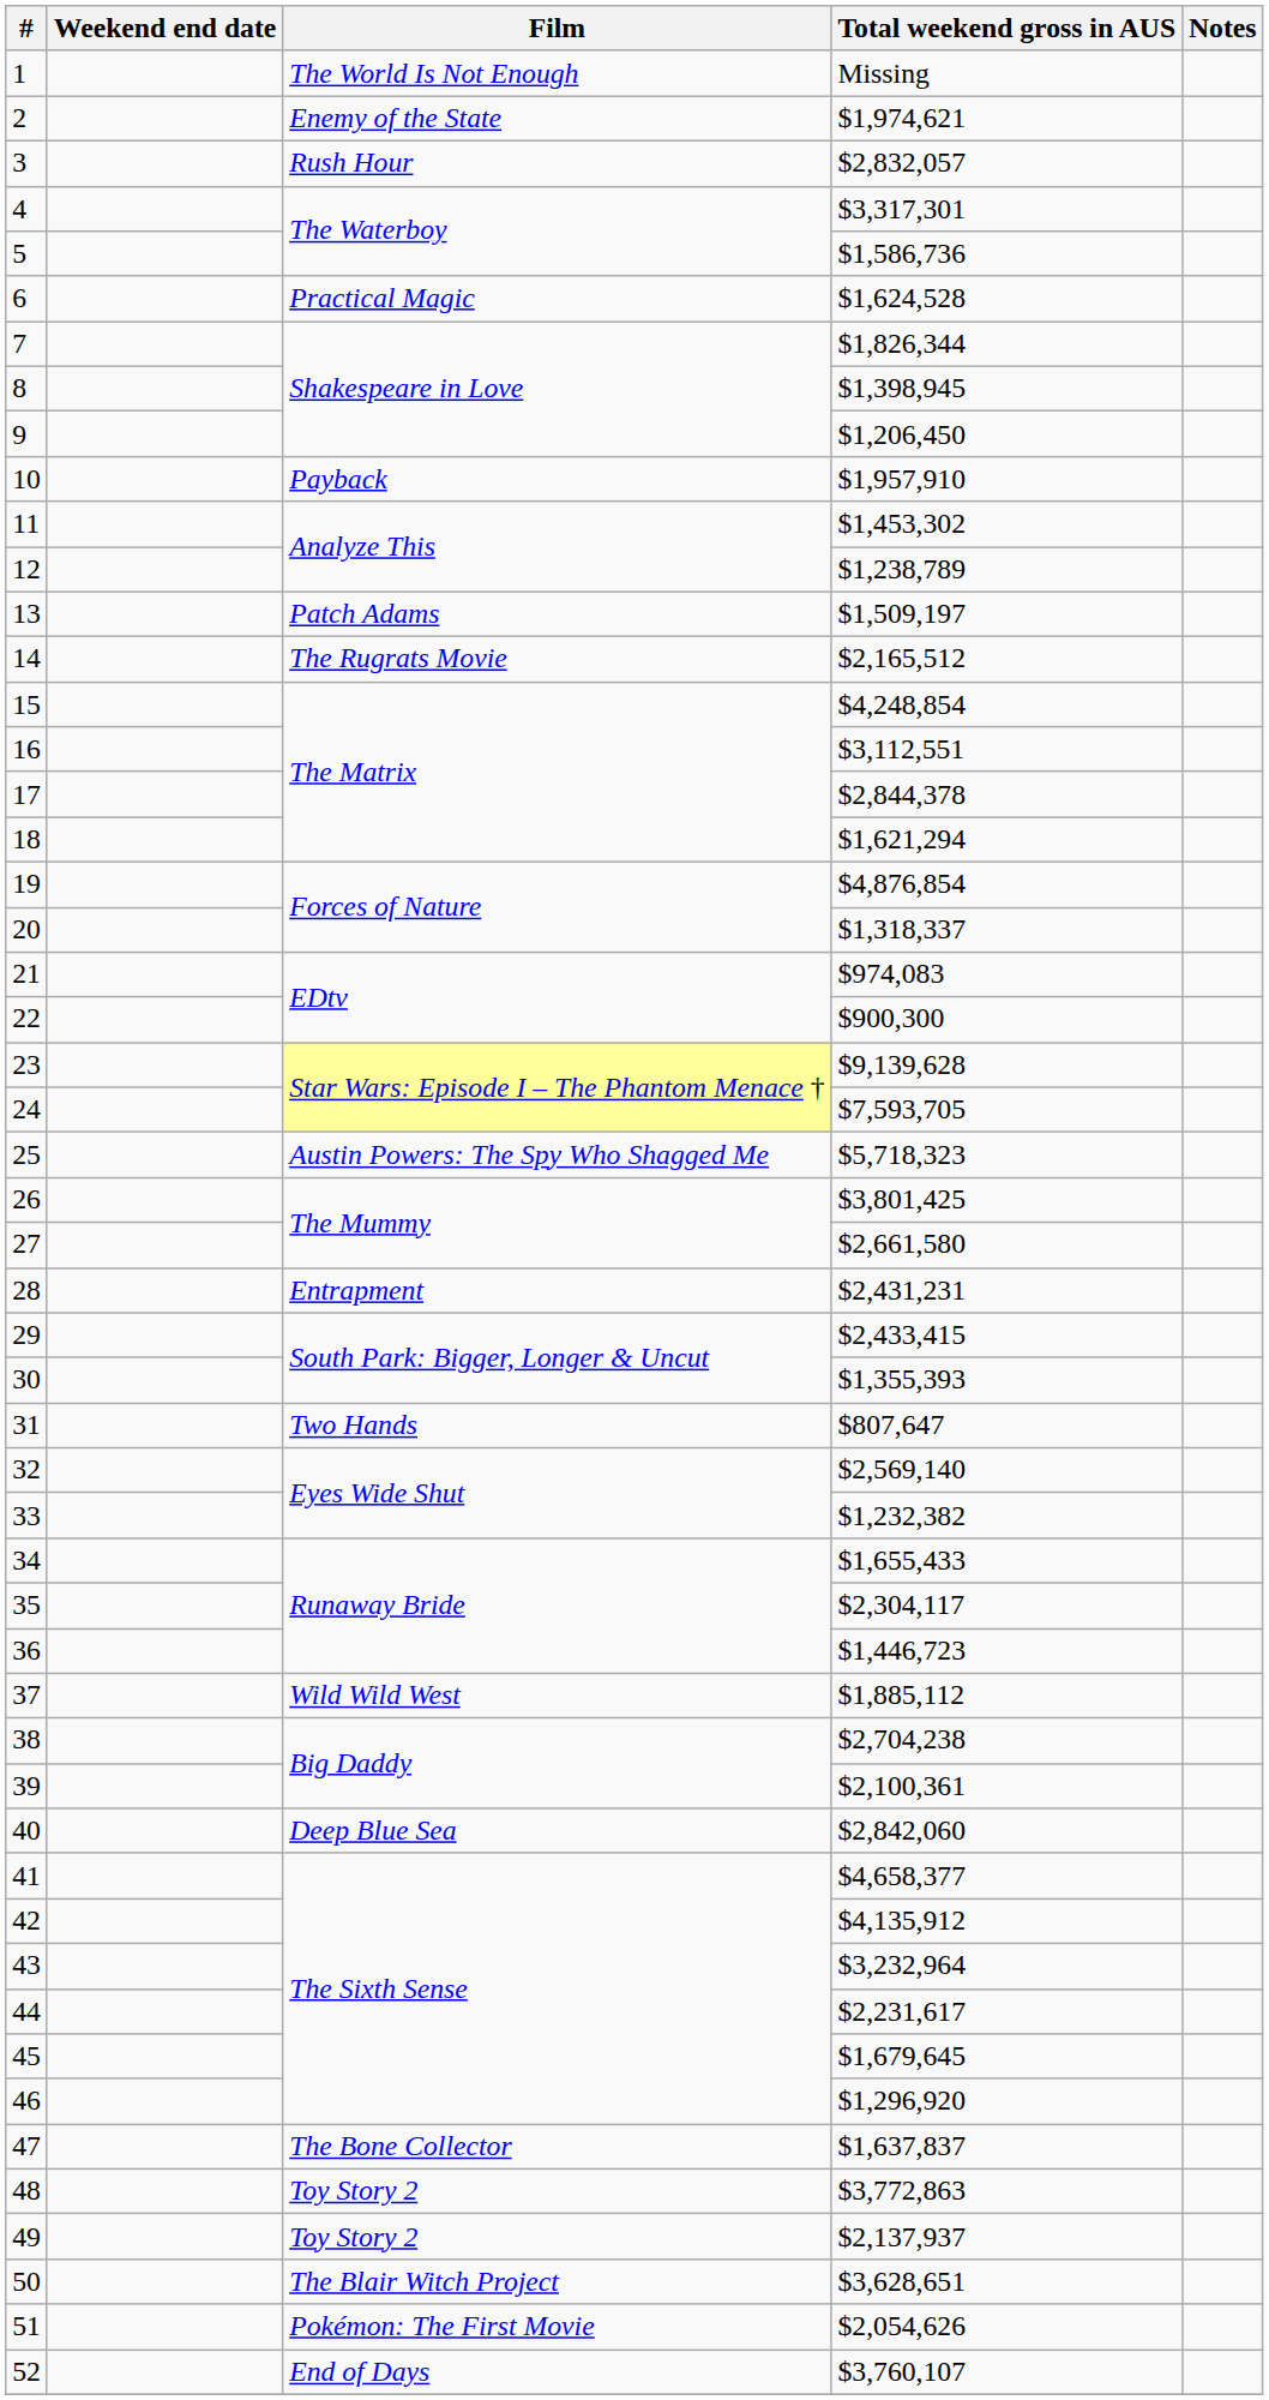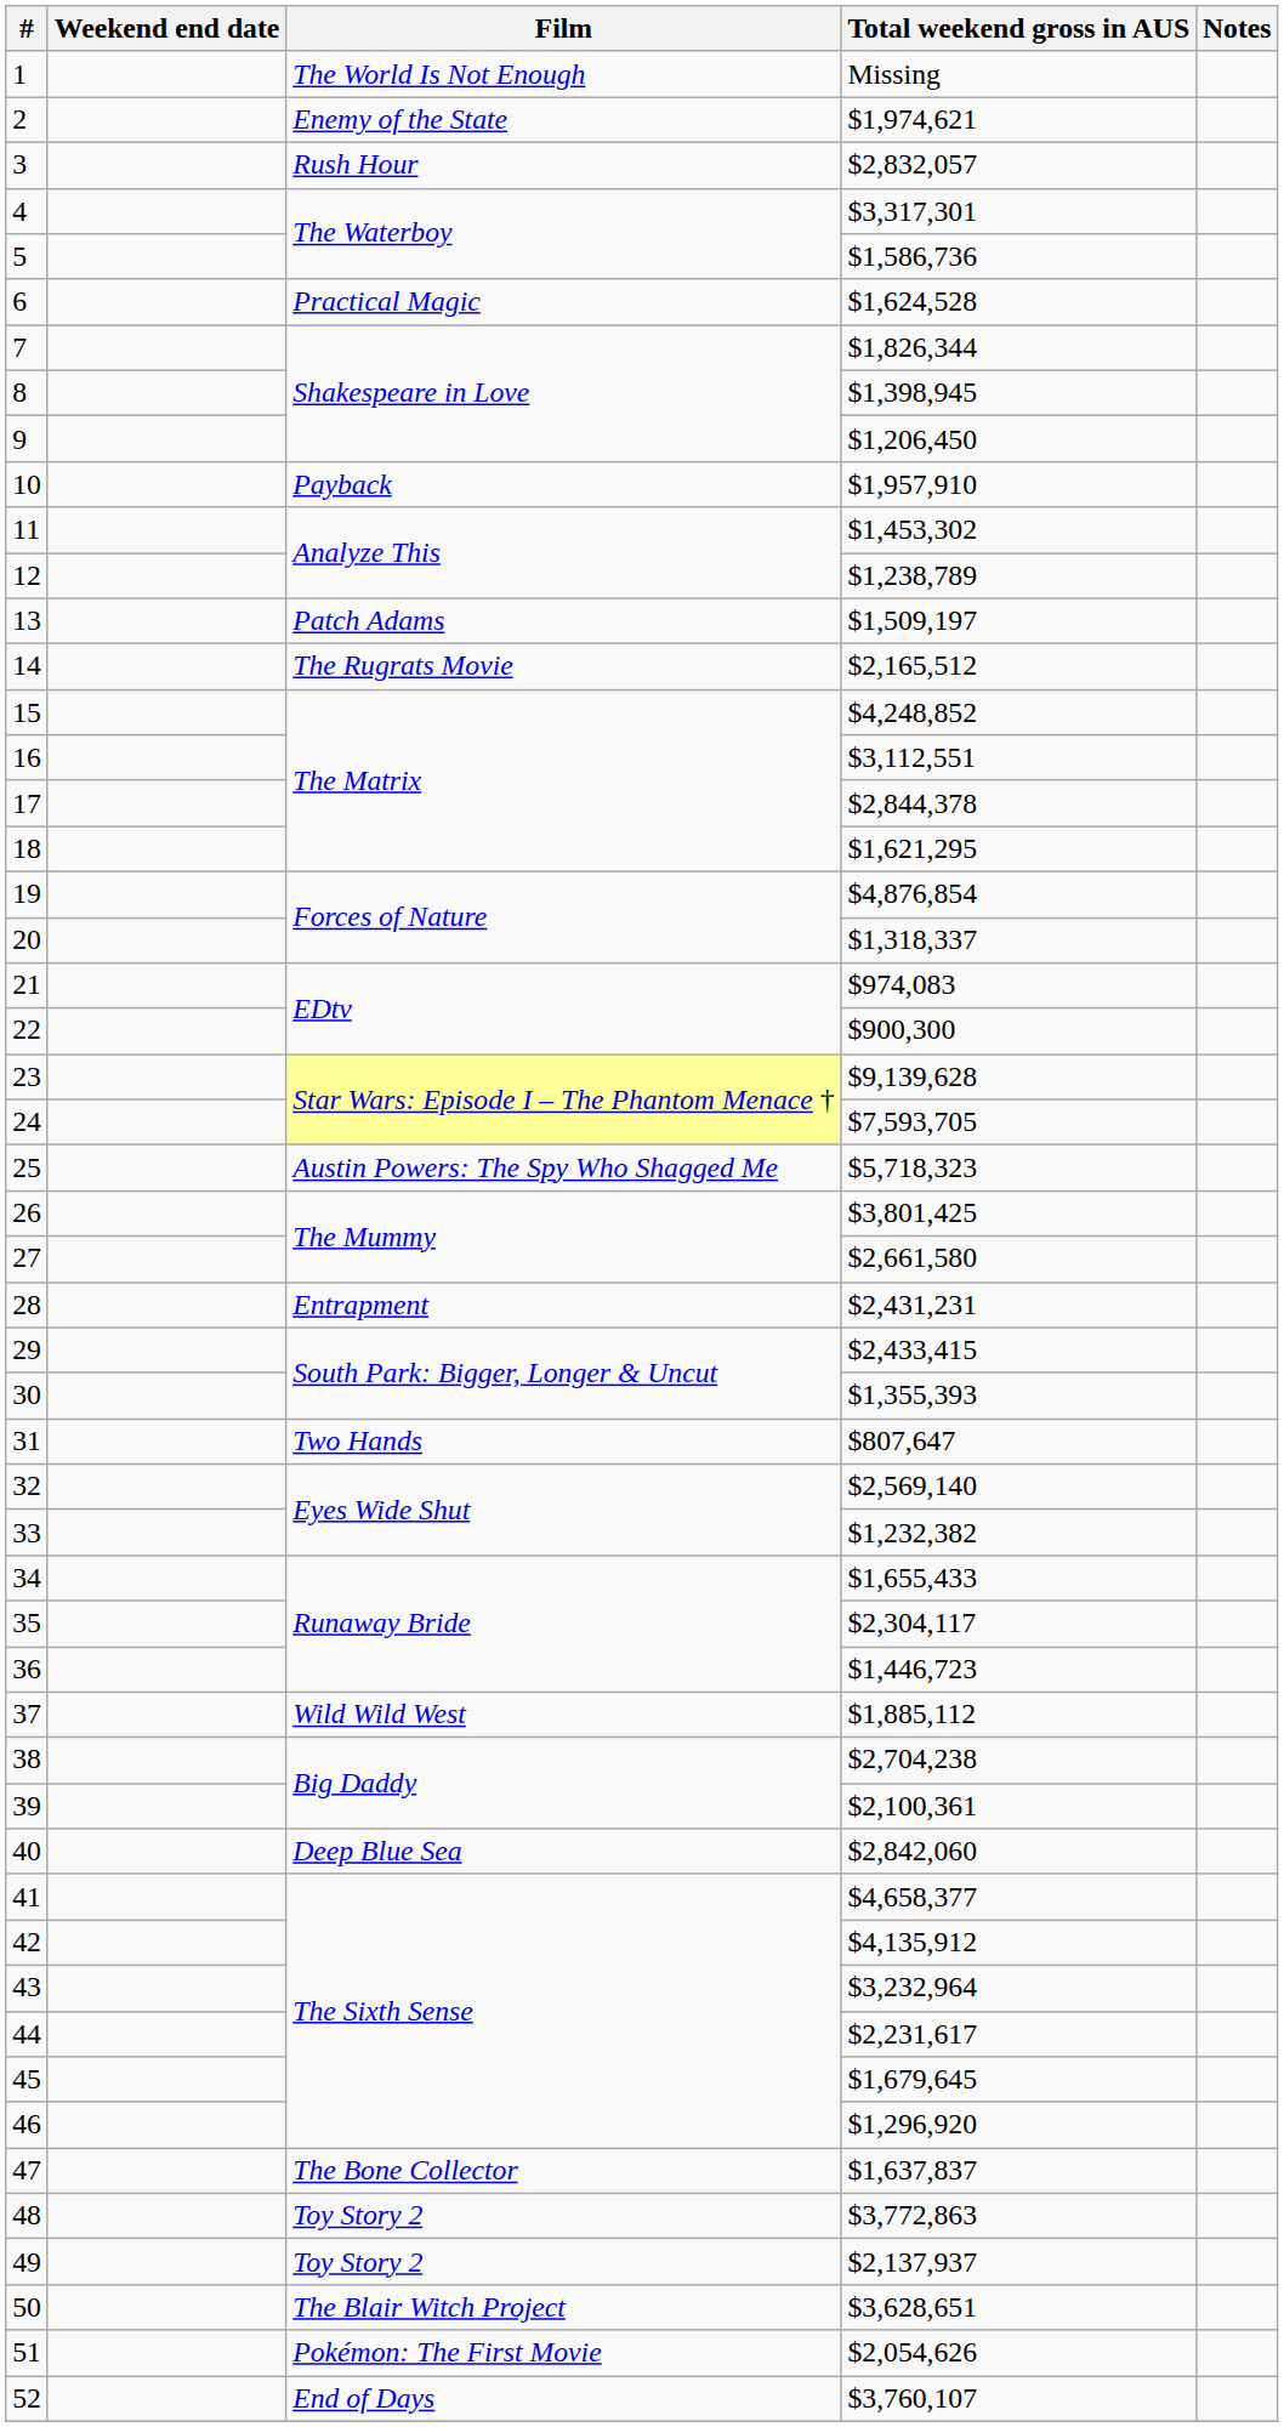15 | Total weekend gross in AUS: $4,248,854 -> $4,248,852
18 | Total weekend gross in AUS: $1,621,294 -> $1,621,295
